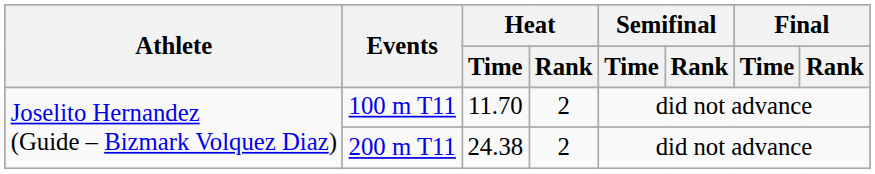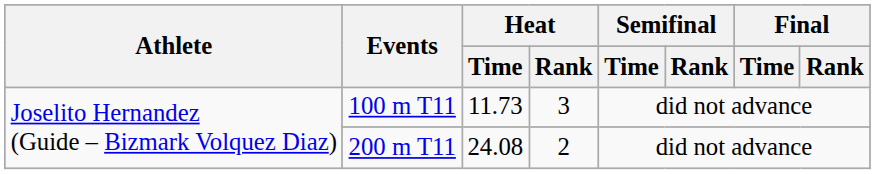100 m T11 | Heat / Time: 11.70 -> 11.73
100 m T11 | Heat / Rank: 2 -> 3
200 m T11 | Heat / Time: 24.38 -> 24.08
